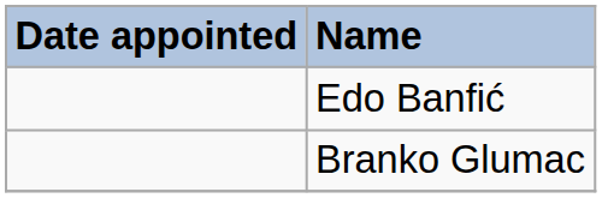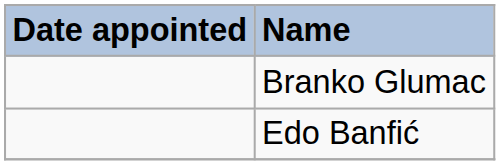rows swapped: Branko Glumac <-> Edo Banfić
